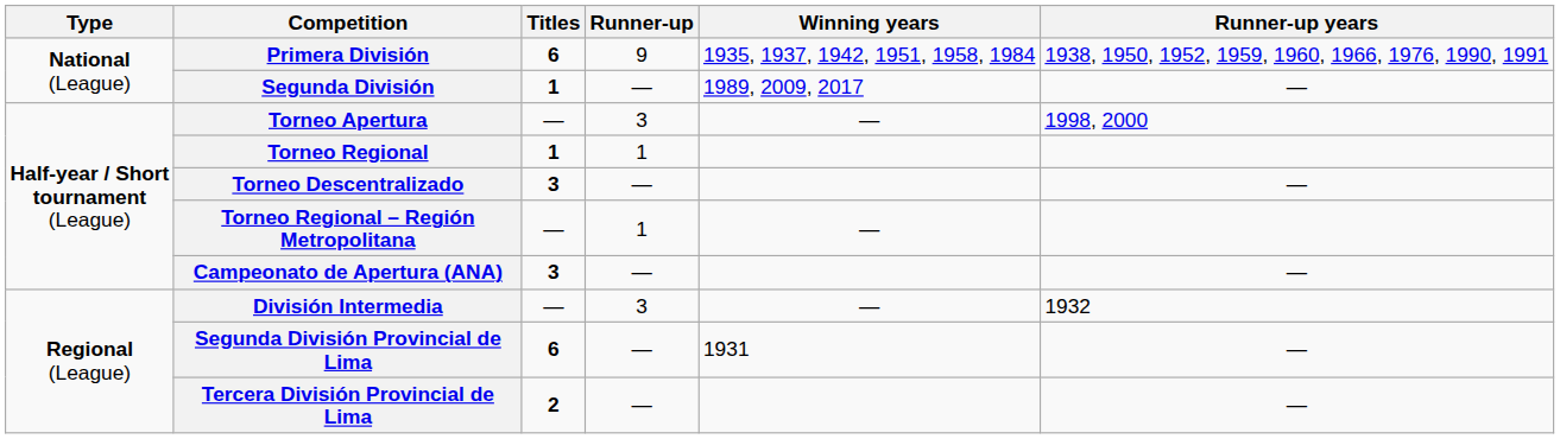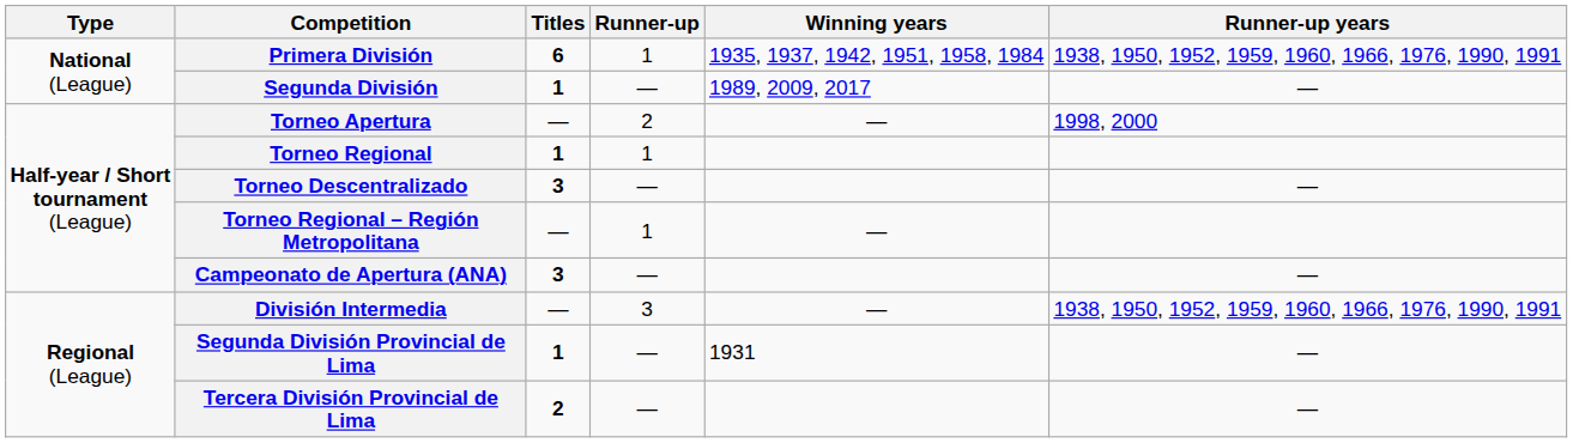Primera División | Runner-up: 9 -> 1
Torneo Apertura | Runner-up: 3 -> 2
División Intermedia | Runner-up years: 1932 -> 1938, 1950, 1952, 1959, 1960, 1966, 1976, 1990, 1991
Segunda División Provincial de Lima | Titles: 6 -> 1
